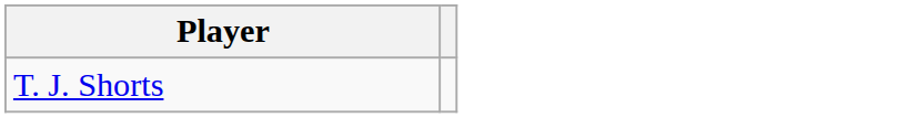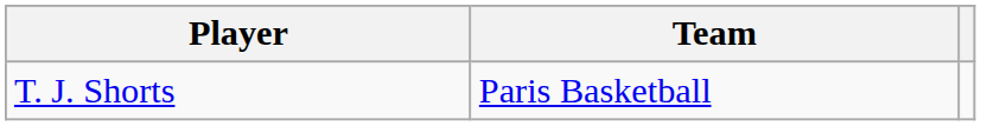+ column: Team | Paris Basketball
